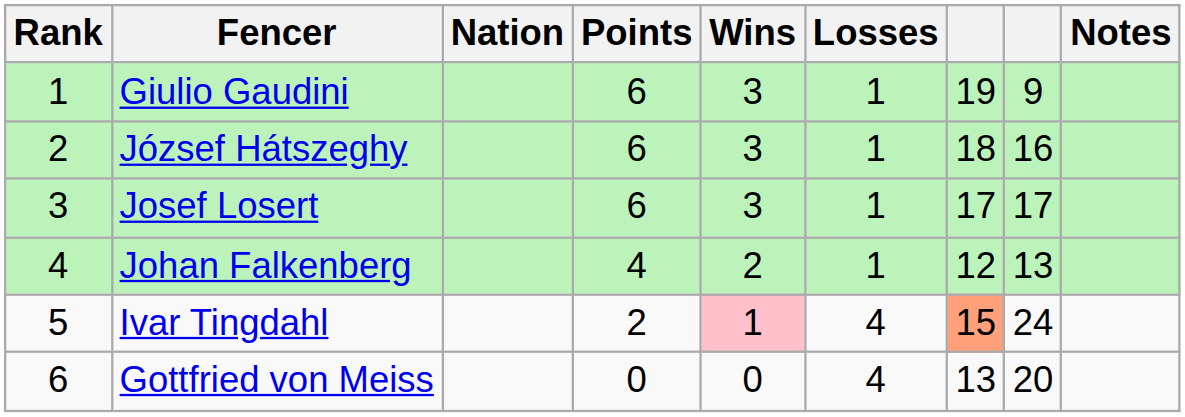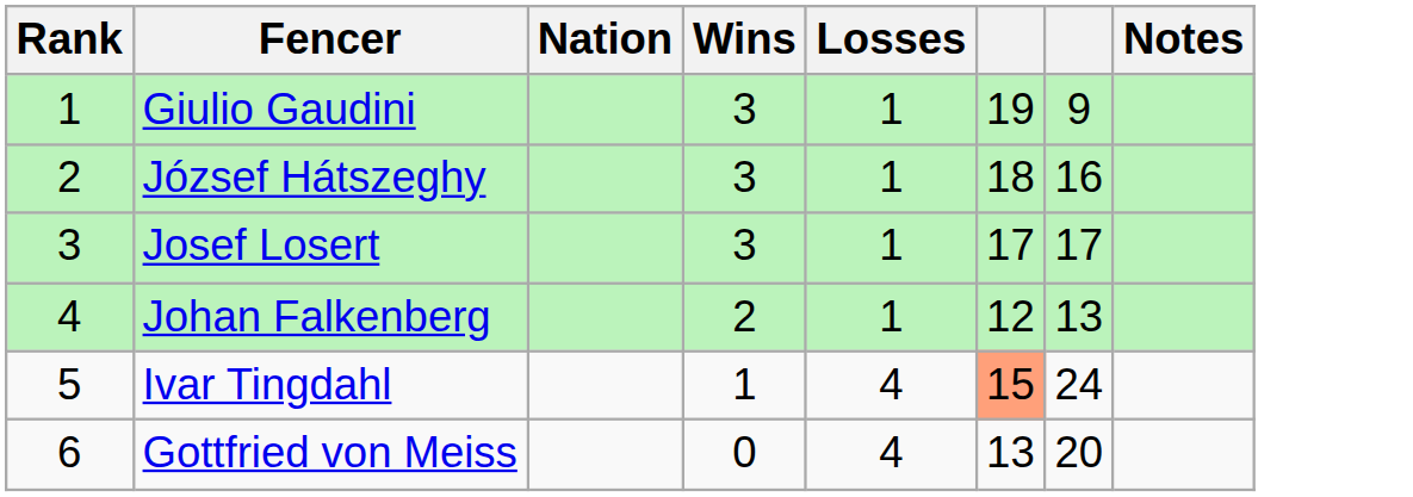- column: Points | 6 | 6 | 6 | 4 | 2 | 0
Ivar Tingdahl | Wins: pink background -> no background
